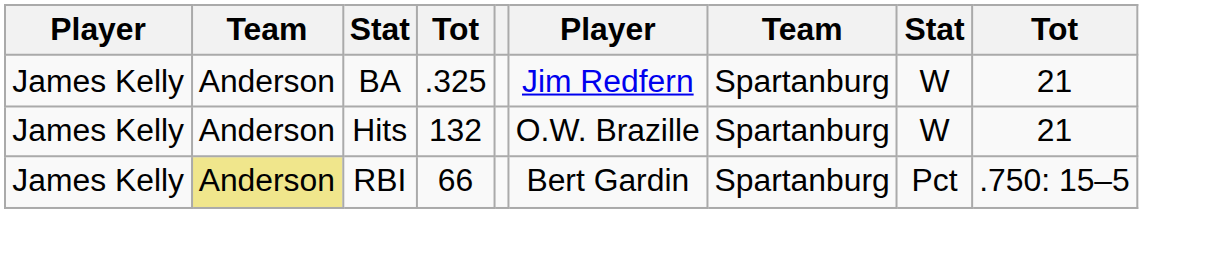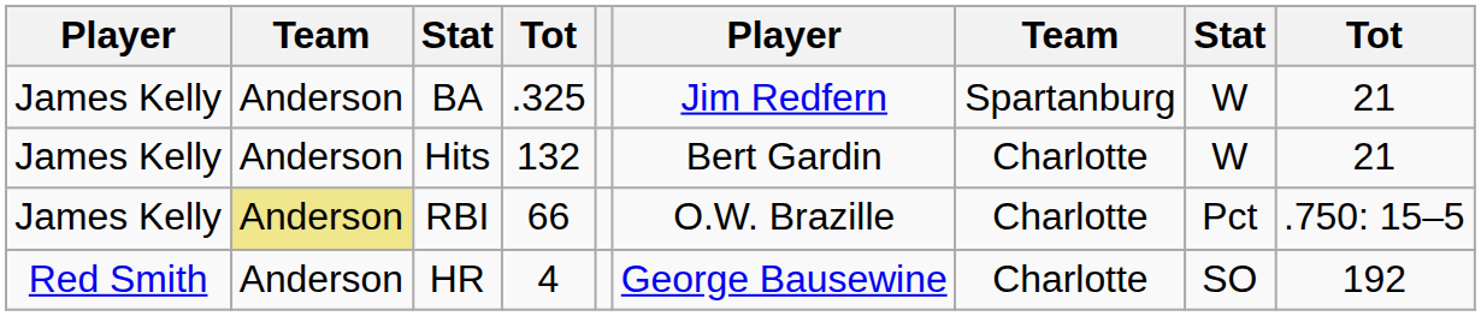Hits | column 6: O.W. Brazille -> Bert Gardin
Hits | column 7: Spartanburg -> Charlotte
RBI | column 6: Bert Gardin -> O.W. Brazille
RBI | column 7: Spartanburg -> Charlotte
+ row: Red Smith | Anderson | HR | 4 | George Bausewine | Charlotte | SO | 192
